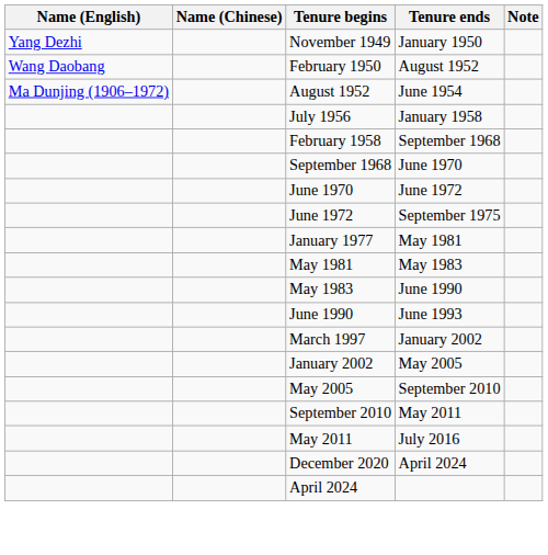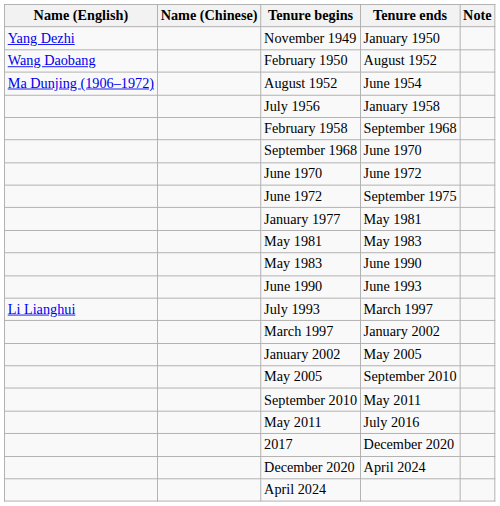+ row: Li Lianghui | July 1993 | March 1997
+ row: 2017 | December 2020
